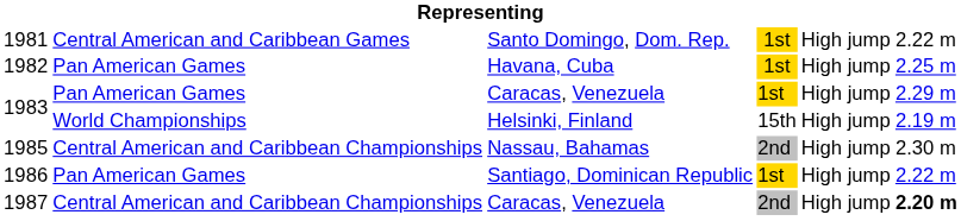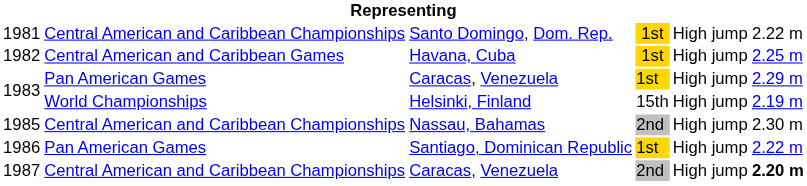1981 | column 2: Central American and Caribbean Games -> Central American and Caribbean Championships
1982 | column 2: Pan American Games -> Central American and Caribbean Games
